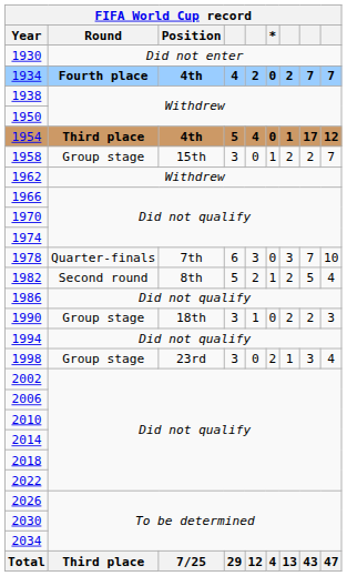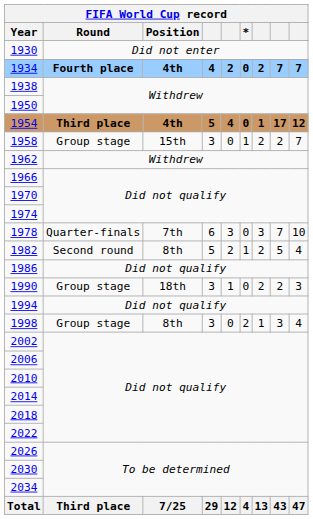1998 | Position: 23rd -> 8th
